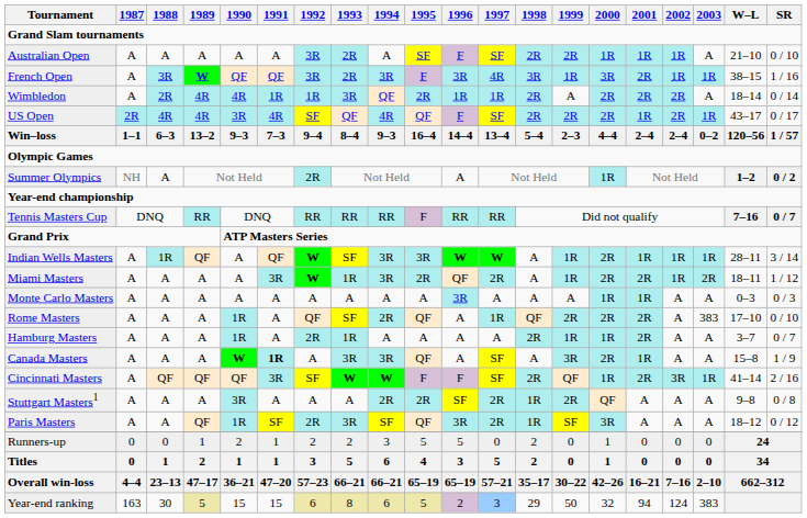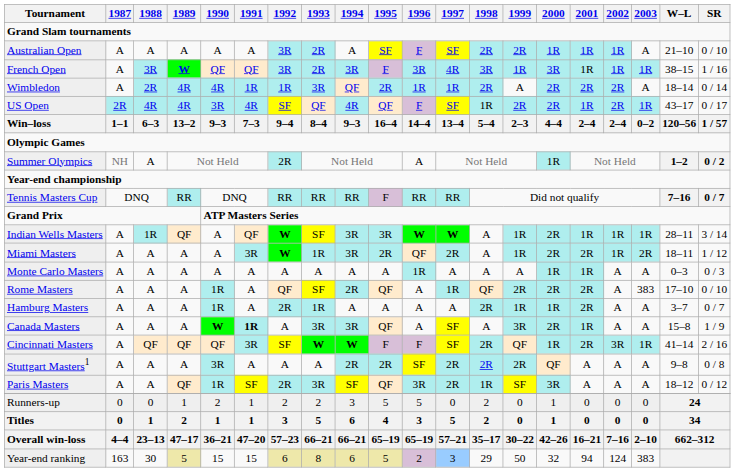French Open | 2001: 2R -> 1R
US Open | 1998: 2R -> 1R
Monte Carlo Masters | 1996: 3R -> 1R
Stuttgart Masters1 | 1998: 1R -> 2R
